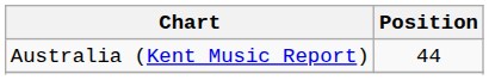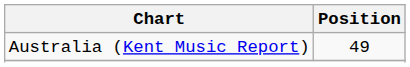Australia (Kent Music Report) | Position: 44 -> 49
